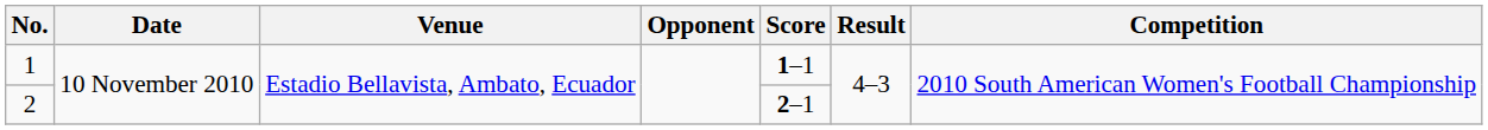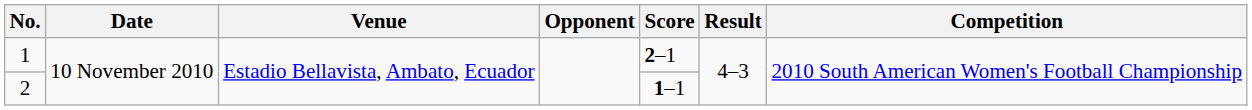1 | Score: 1–1 -> 2–1
2 | Score: 2–1 -> 1–1
